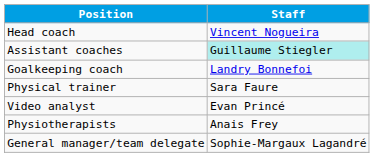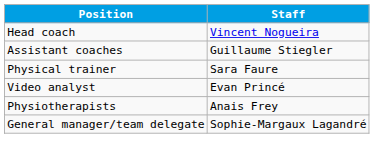Assistant coaches | Staff: paleturquoise background -> no background
- row: Goalkeeping coach | Landry Bonnefoi
